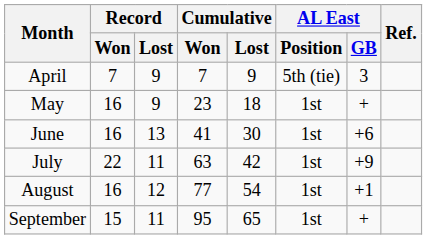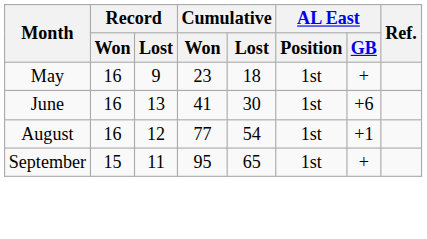- row: April | 7 | 9 | 7 | 9 | 5th (tie) | 3
- row: July | 22 | 11 | 63 | 42 | 1st | +9
